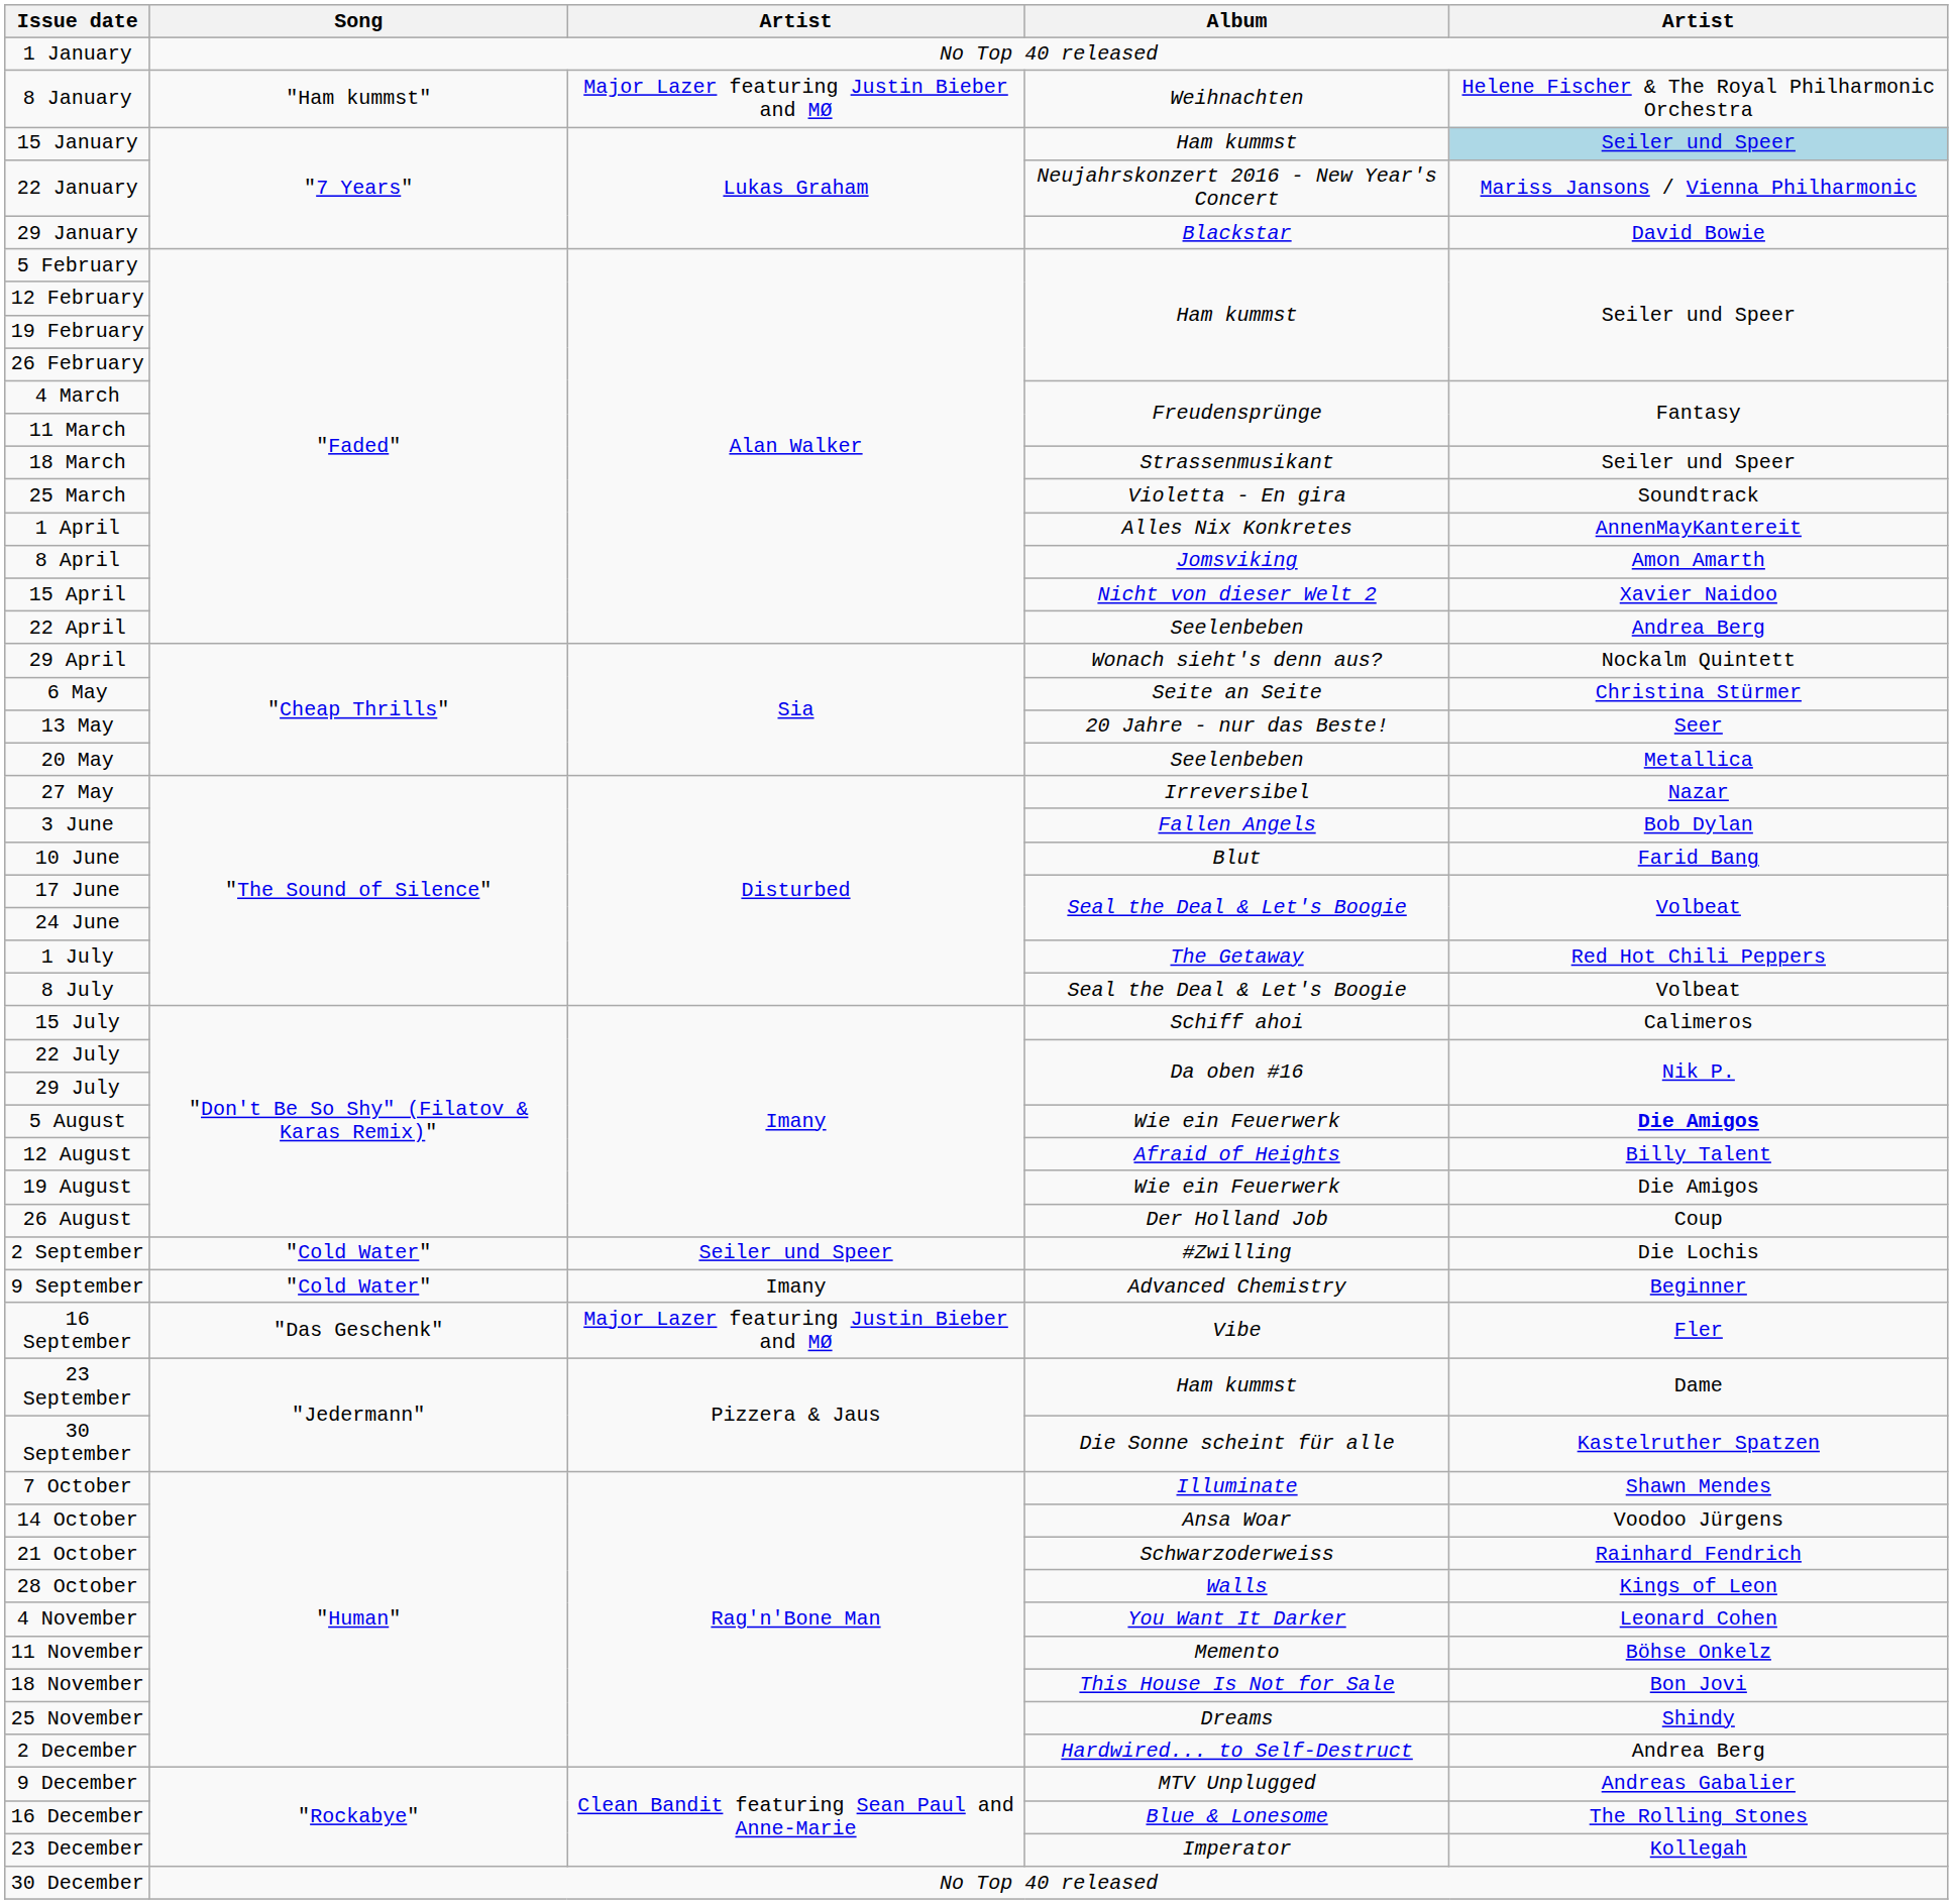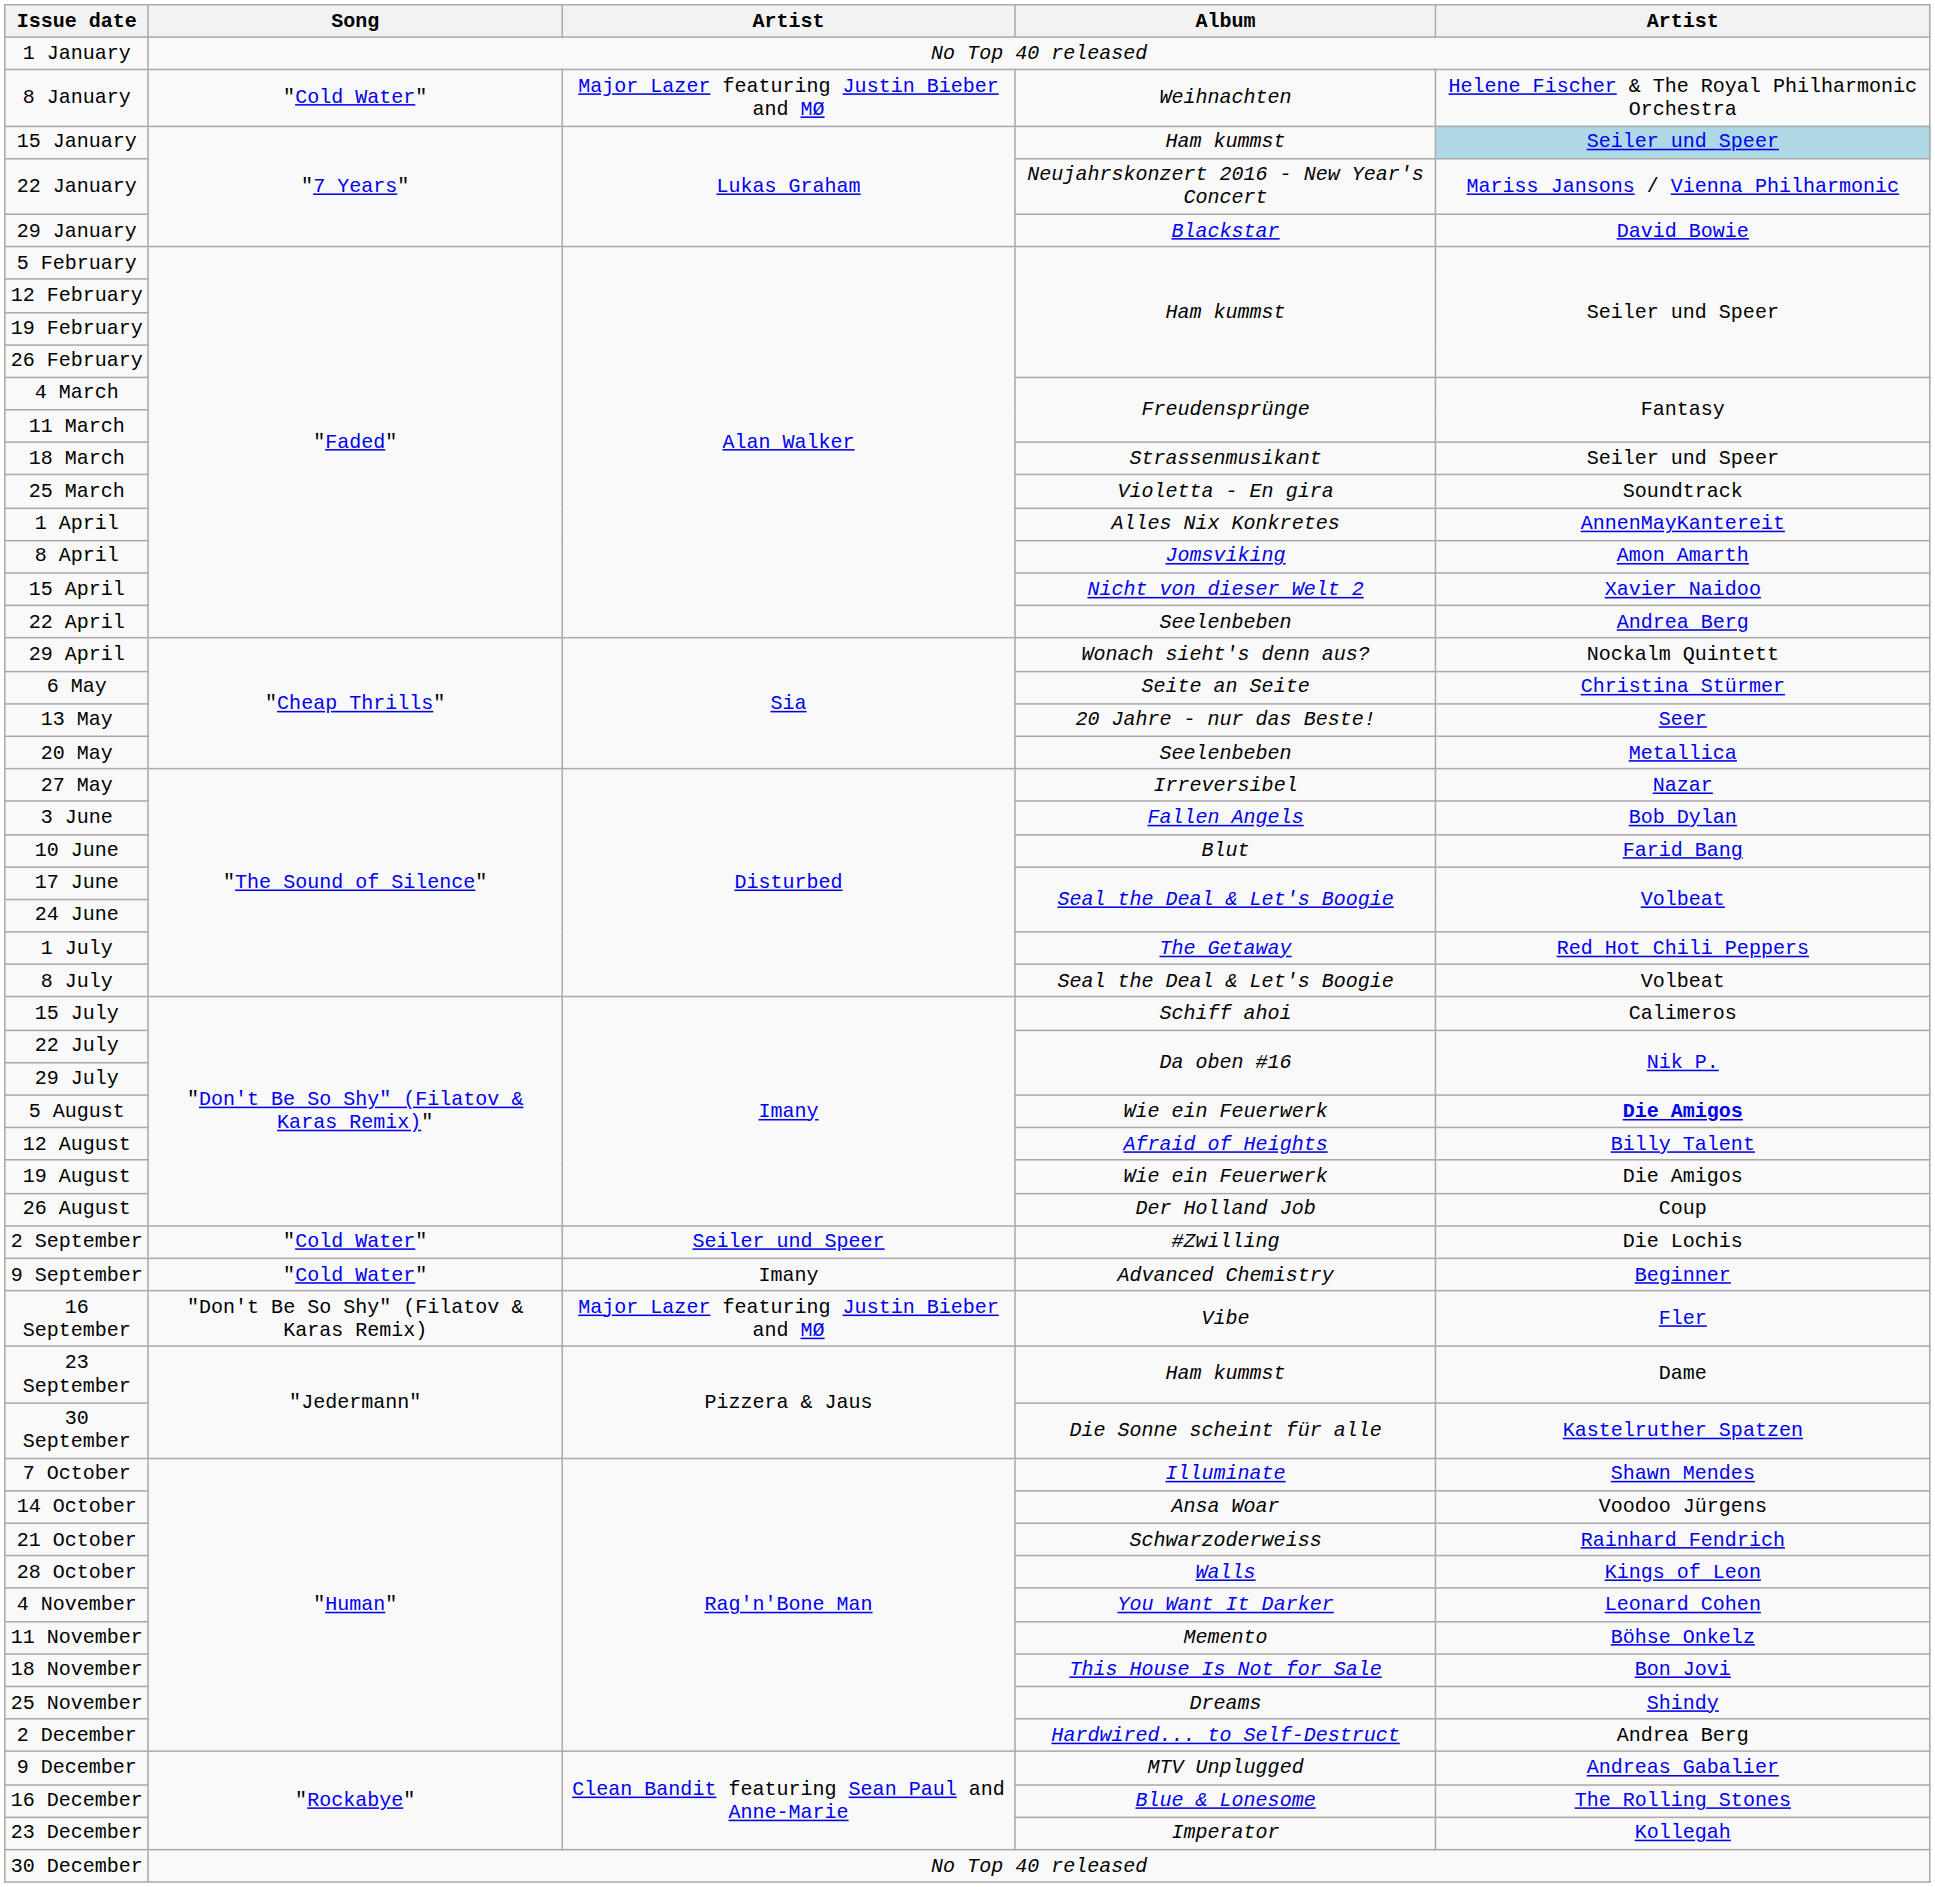8 January | Song: "Ham kummst" -> "Cold Water"
16 September | Song: "Das Geschenk" -> "Don't Be So Shy" (Filatov & Karas Remix)
